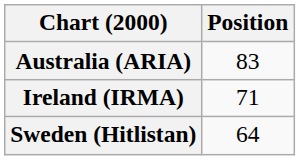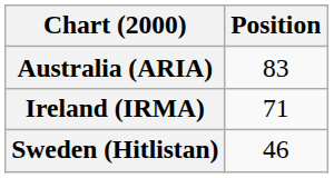Sweden (Hitlistan) | Position: 64 -> 46
